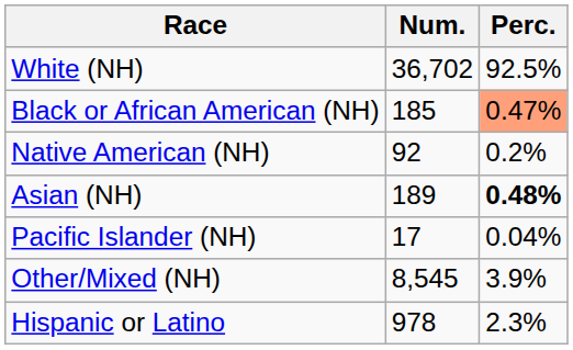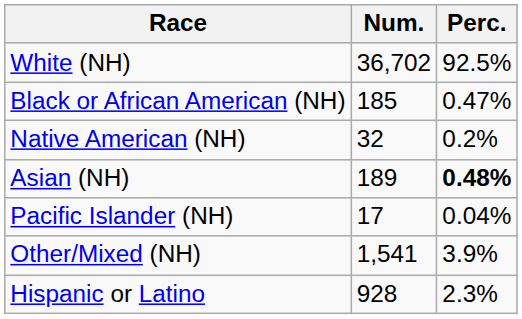Black or African American (NH) | Perc.: lightsalmon background -> no background
Native American (NH) | Num.: 92 -> 32
Other/Mixed (NH) | Num.: 8,545 -> 1,541
Hispanic or Latino | Num.: 978 -> 928
